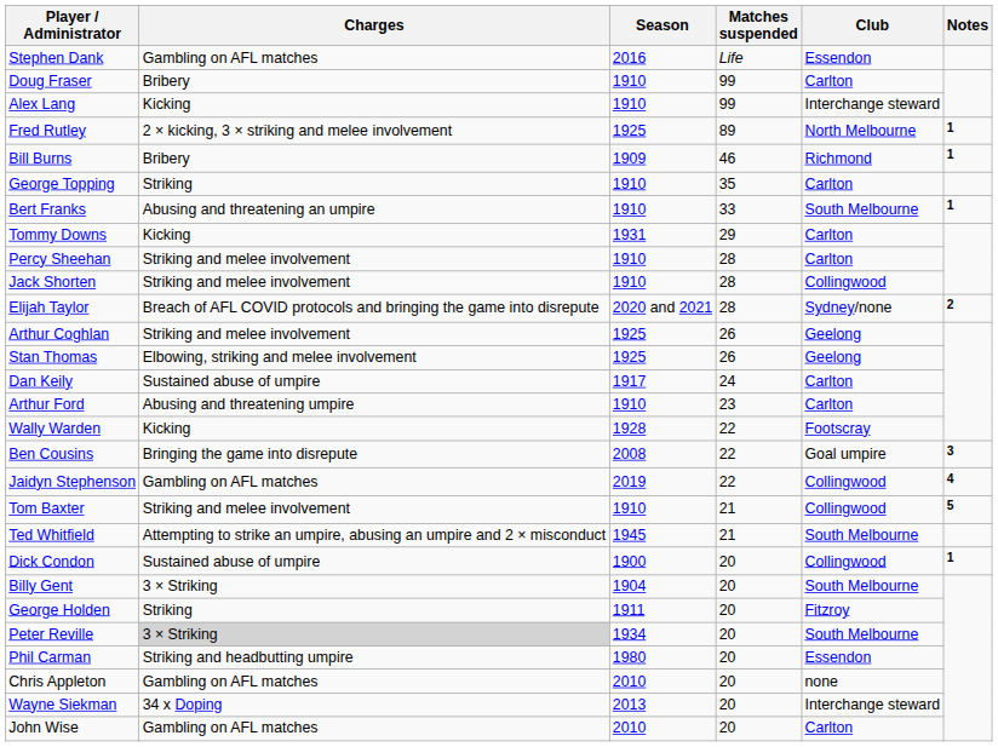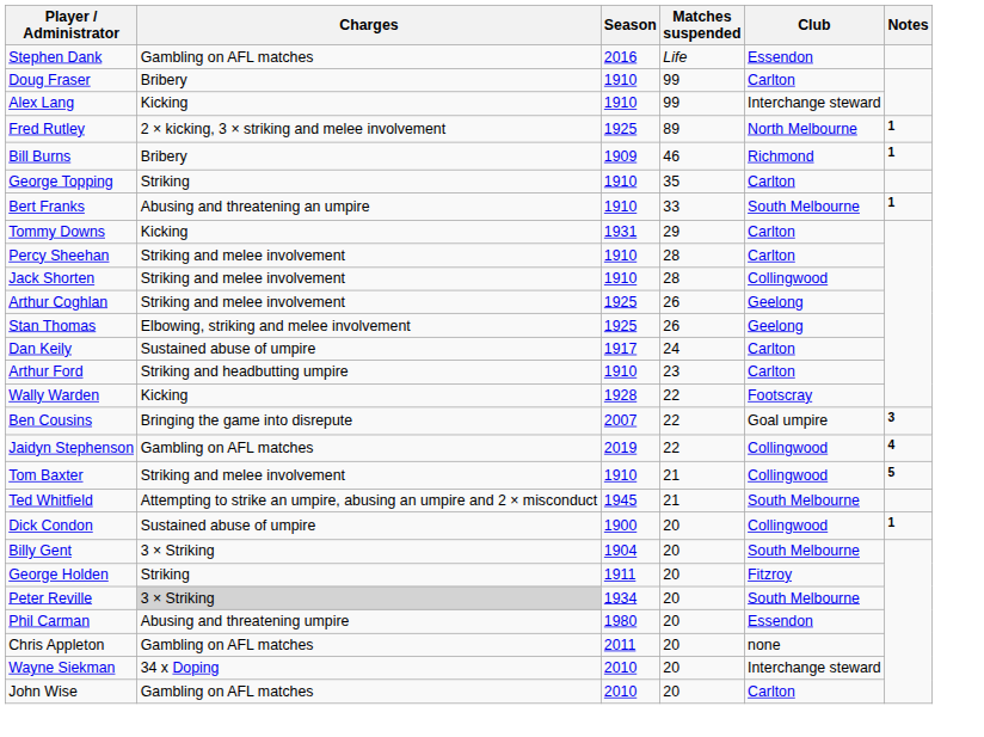- row: Elijah Taylor | Breach of AFL COVID protocols and bringing the game into disrepute | 2020 and 2021 | 28 | Sydney/none | 2
Arthur Ford | Charges: Abusing and threatening umpire -> Striking and headbutting umpire
Ben Cousins | Season: 2008 -> 2007
Phil Carman | Charges: Striking and headbutting umpire -> Abusing and threatening umpire
Chris Appleton | Season: 2010 -> 2011
Wayne Siekman | Season: 2013 -> 2010
